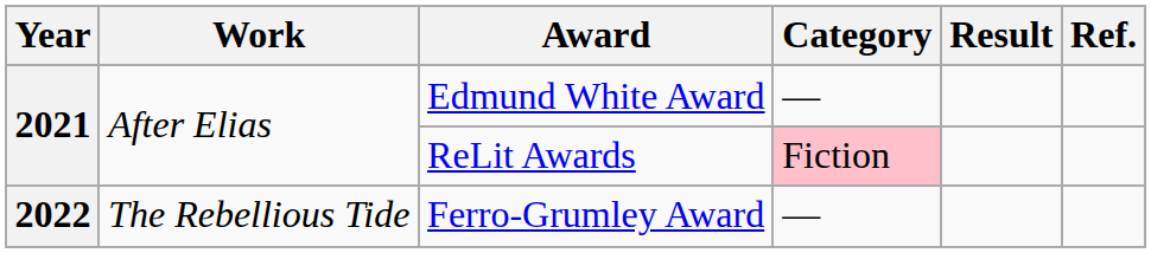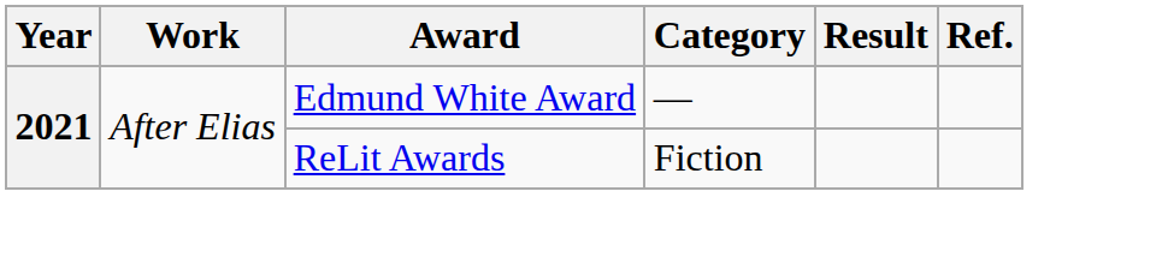ReLit Awards | Category: pink background -> no background
- row: 2022 | The Rebellious Tide | Ferro-Grumley Award | —
